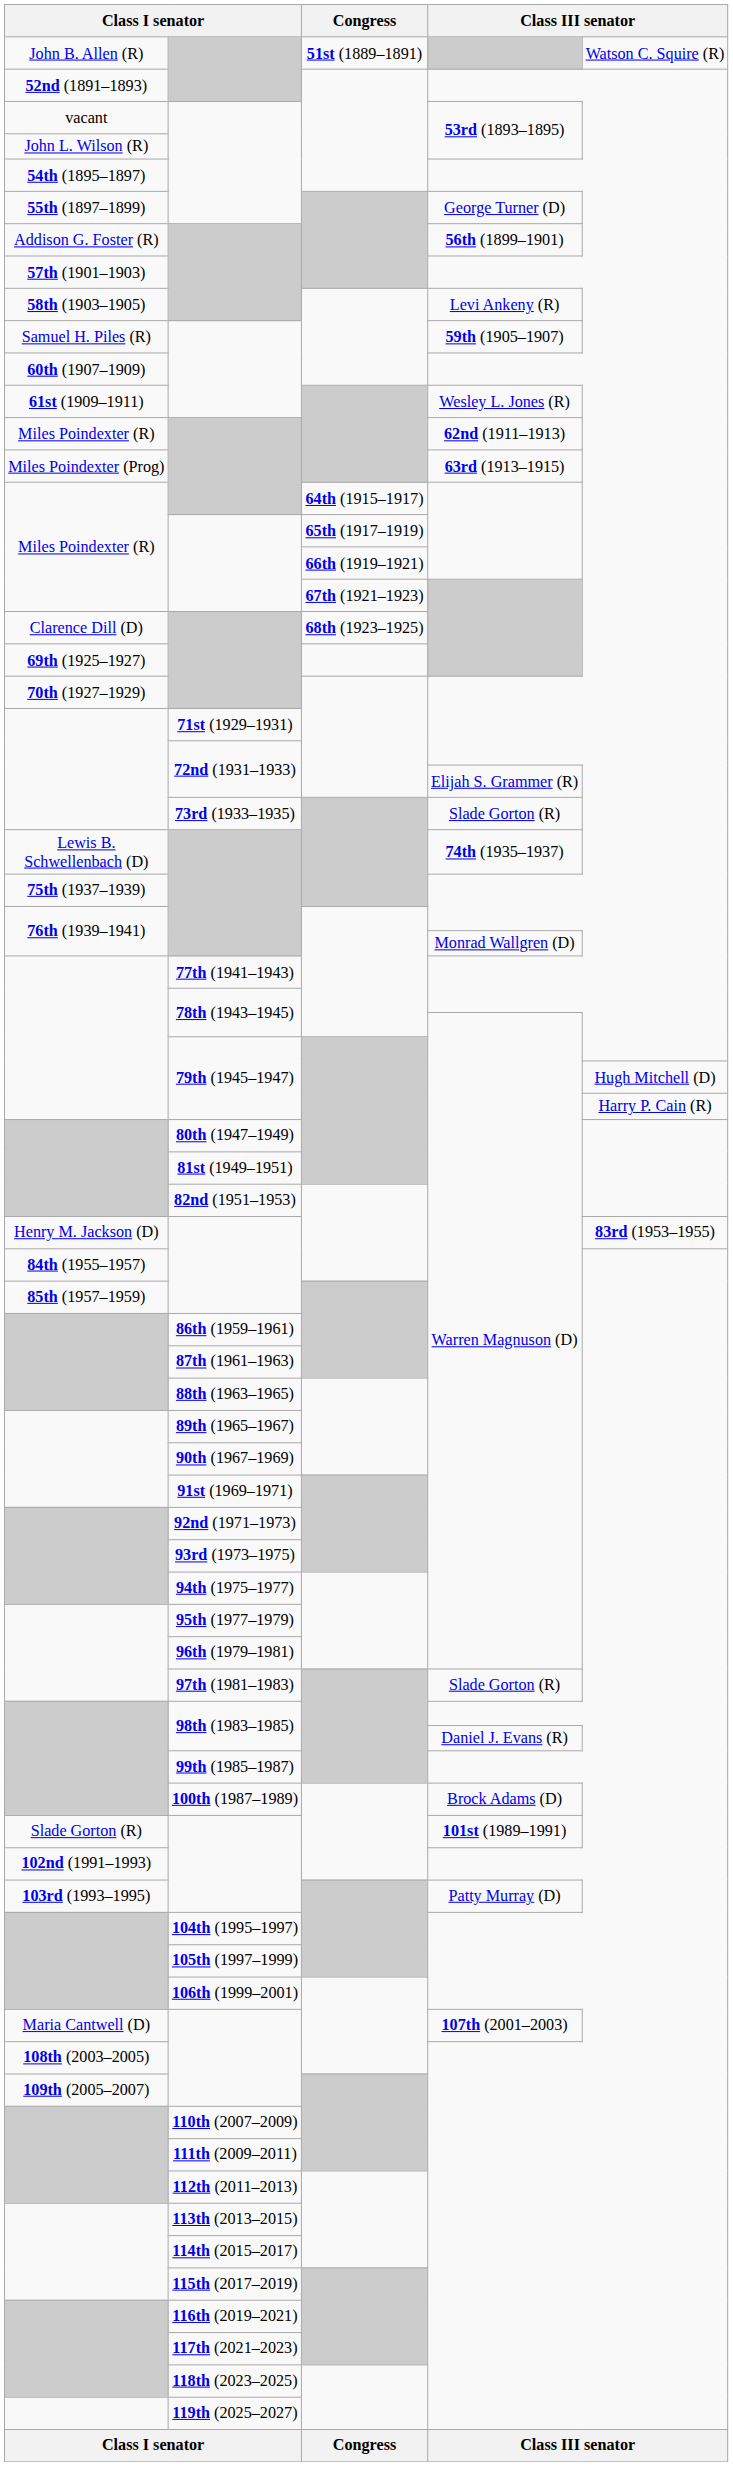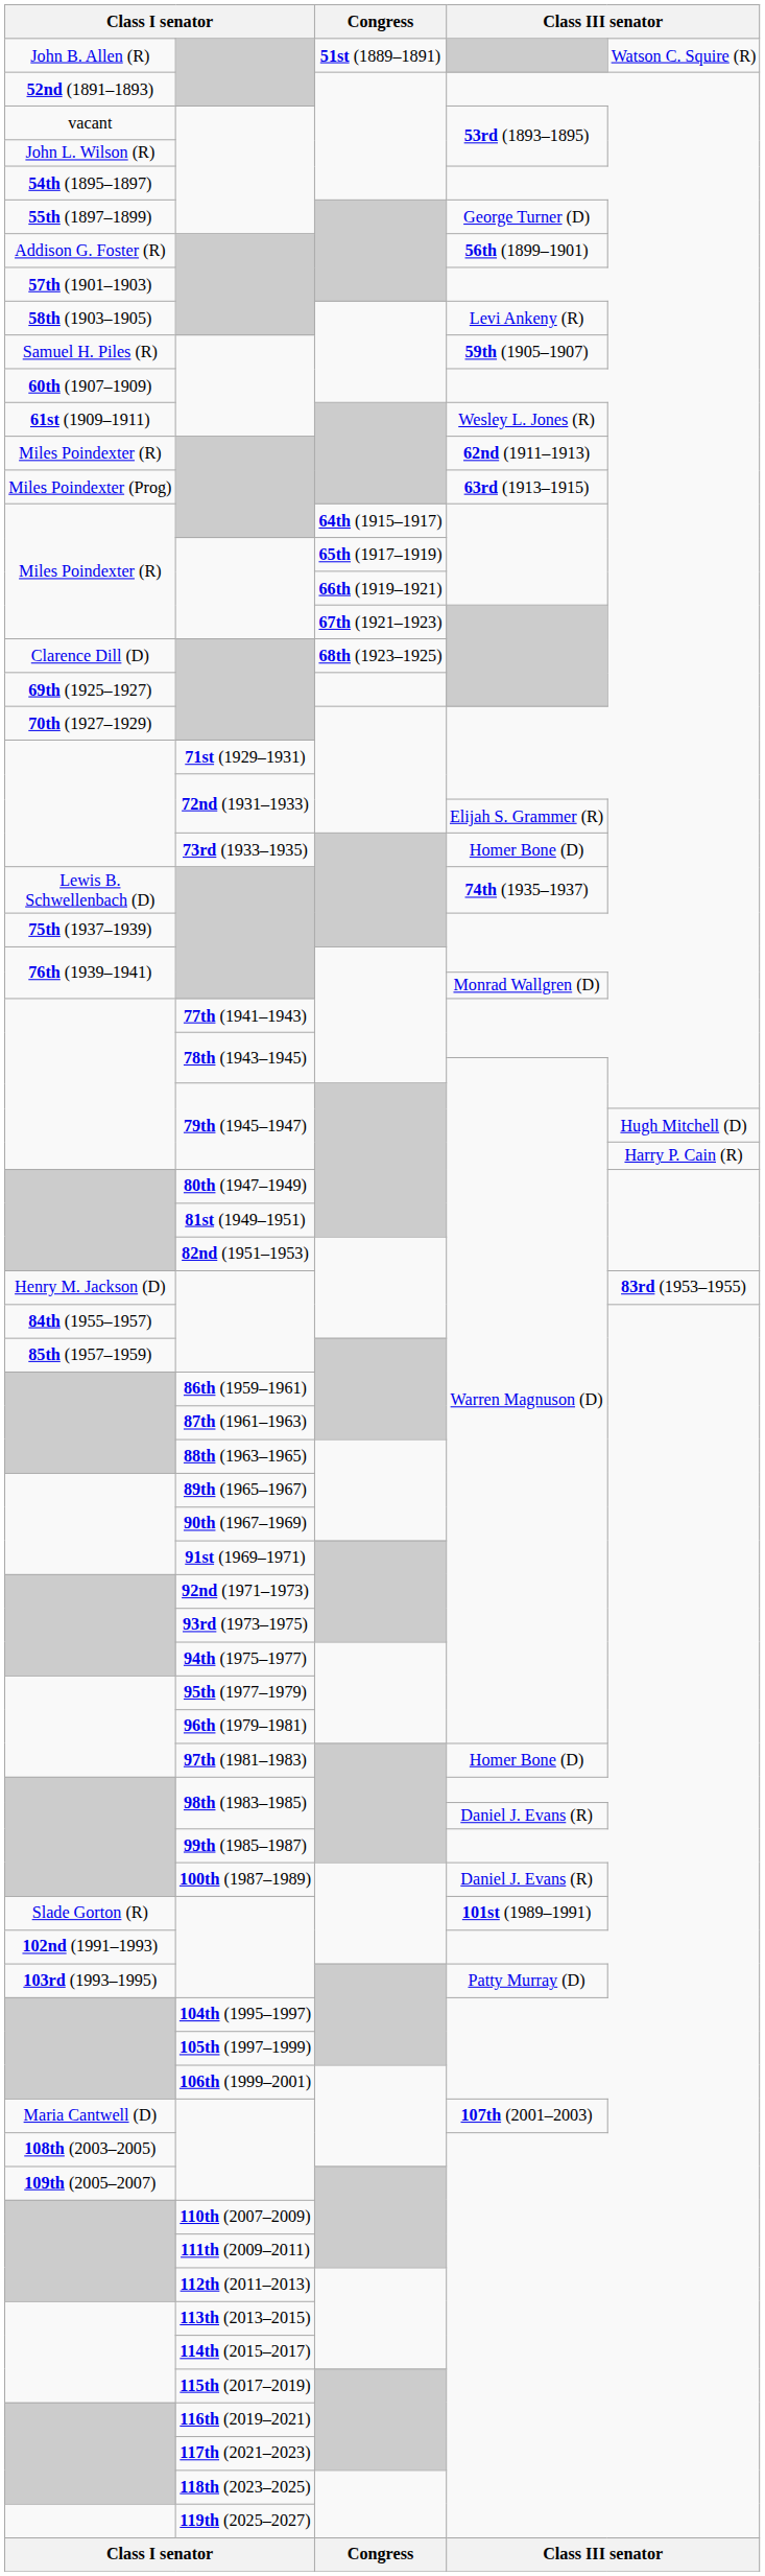73rd (1933–1935) | column 4: Slade Gorton (R) -> Homer Bone (D)
97th (1981–1983) | column 4: Slade Gorton (R) -> Homer Bone (D)
100th (1987–1989) | column 4: Brock Adams (D) -> Daniel J. Evans (R)
